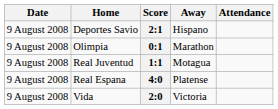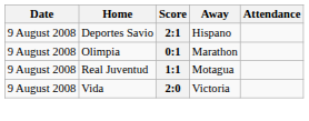- row: 9 August 2008 | Real Espana | 4:0 | Platense
